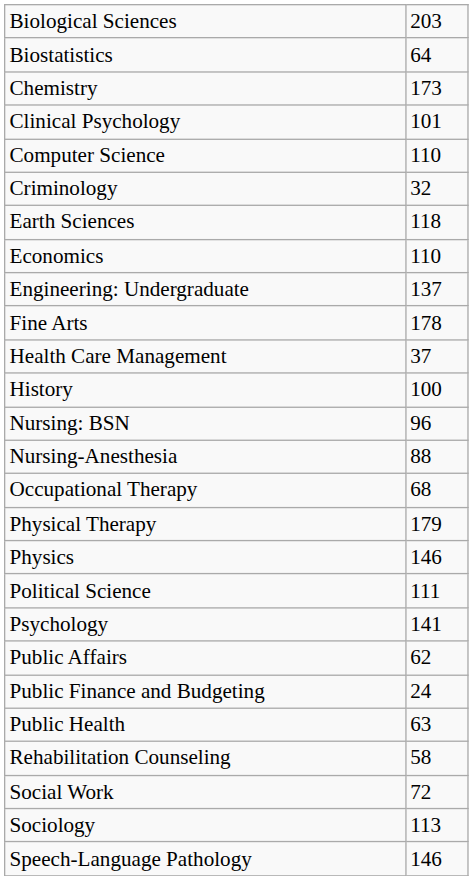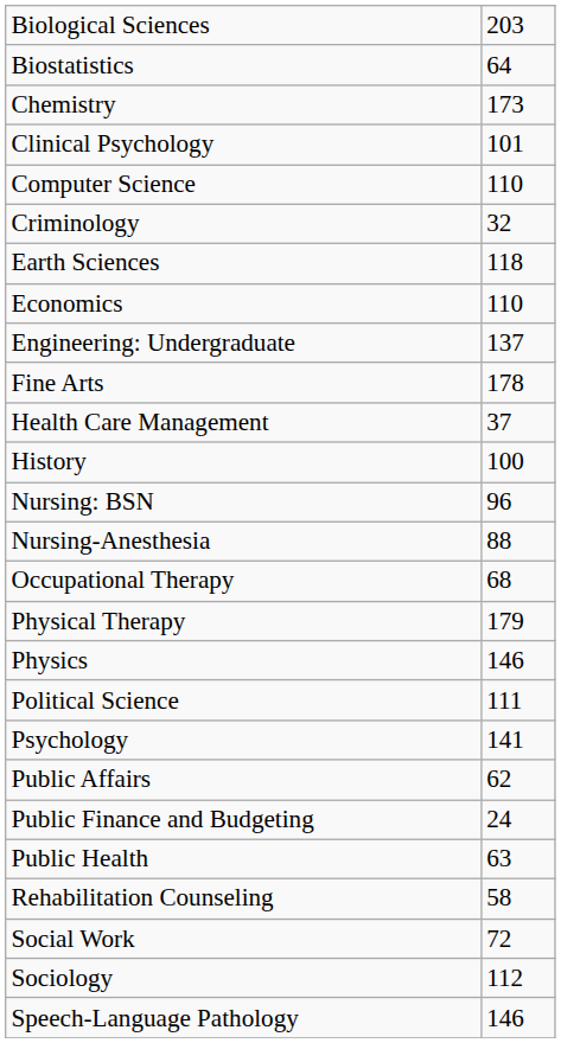Sociology | column 2: 113 -> 112
